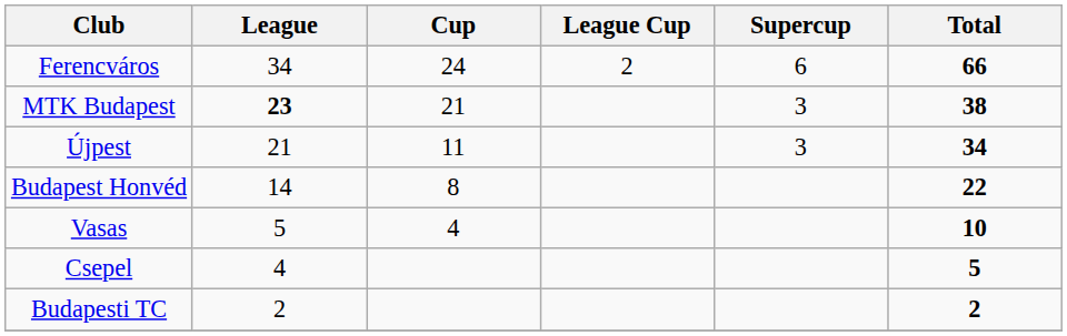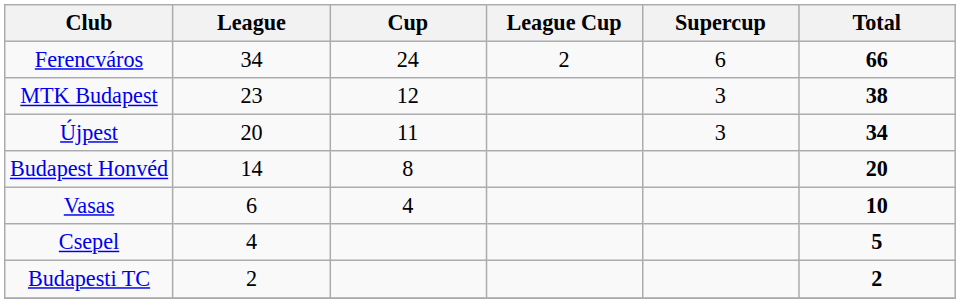MTK Budapest | League: bold -> normal
MTK Budapest | Cup: 21 -> 12
Újpest | League: 21 -> 20
Budapest Honvéd | Total: 22 -> 20
Vasas | League: 5 -> 6
